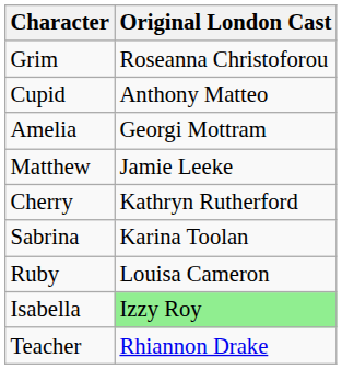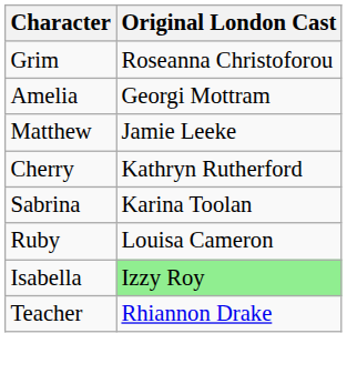- row: Cupid | Anthony Matteo
